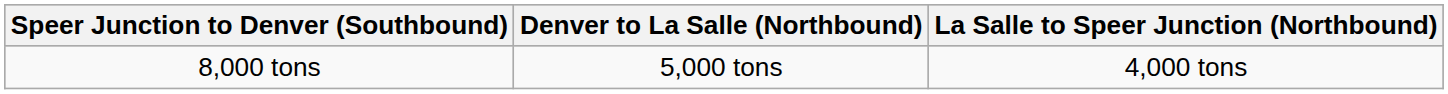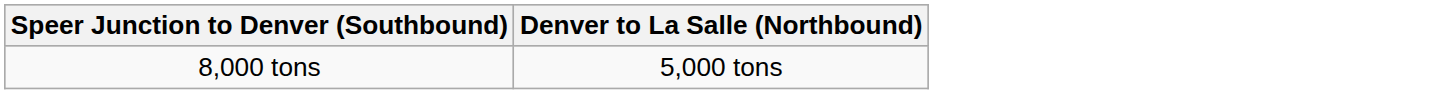- column: La Salle to Speer Junction (Northbound) | 4,000 tons
